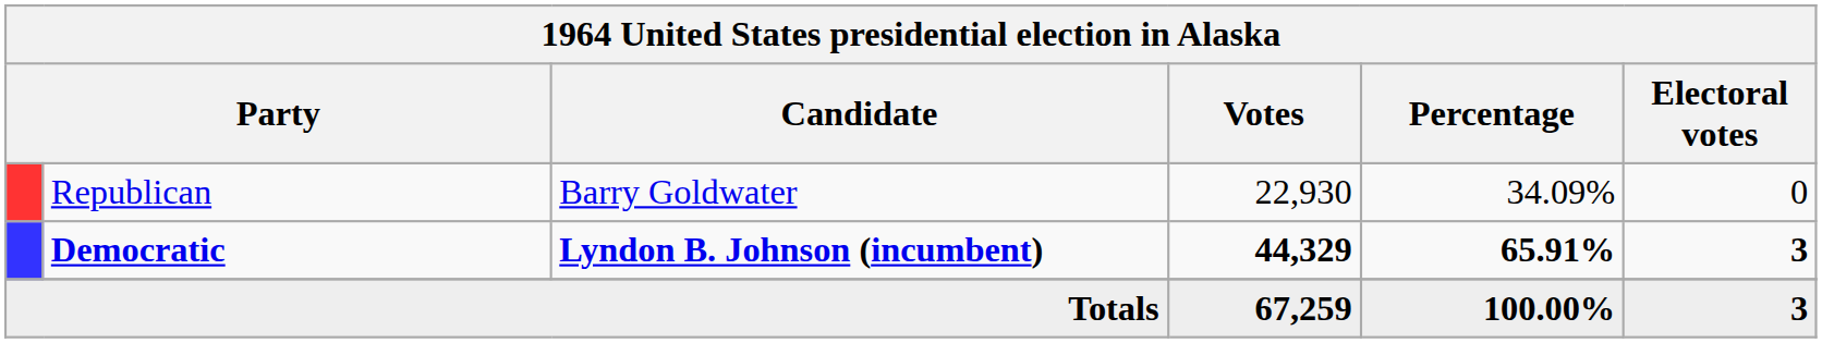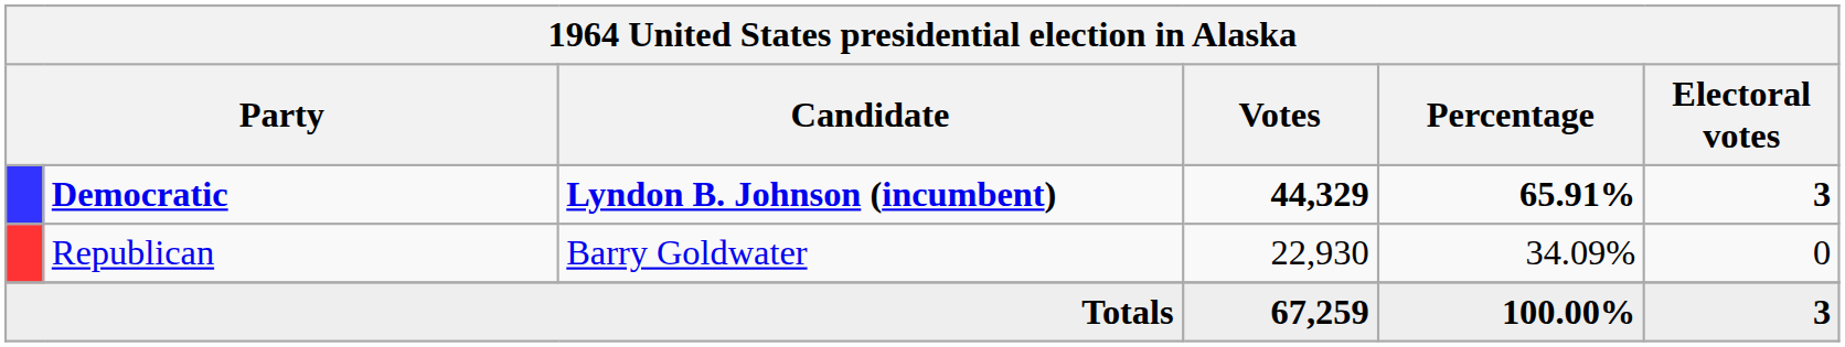rows swapped: Democratic <-> Republican
